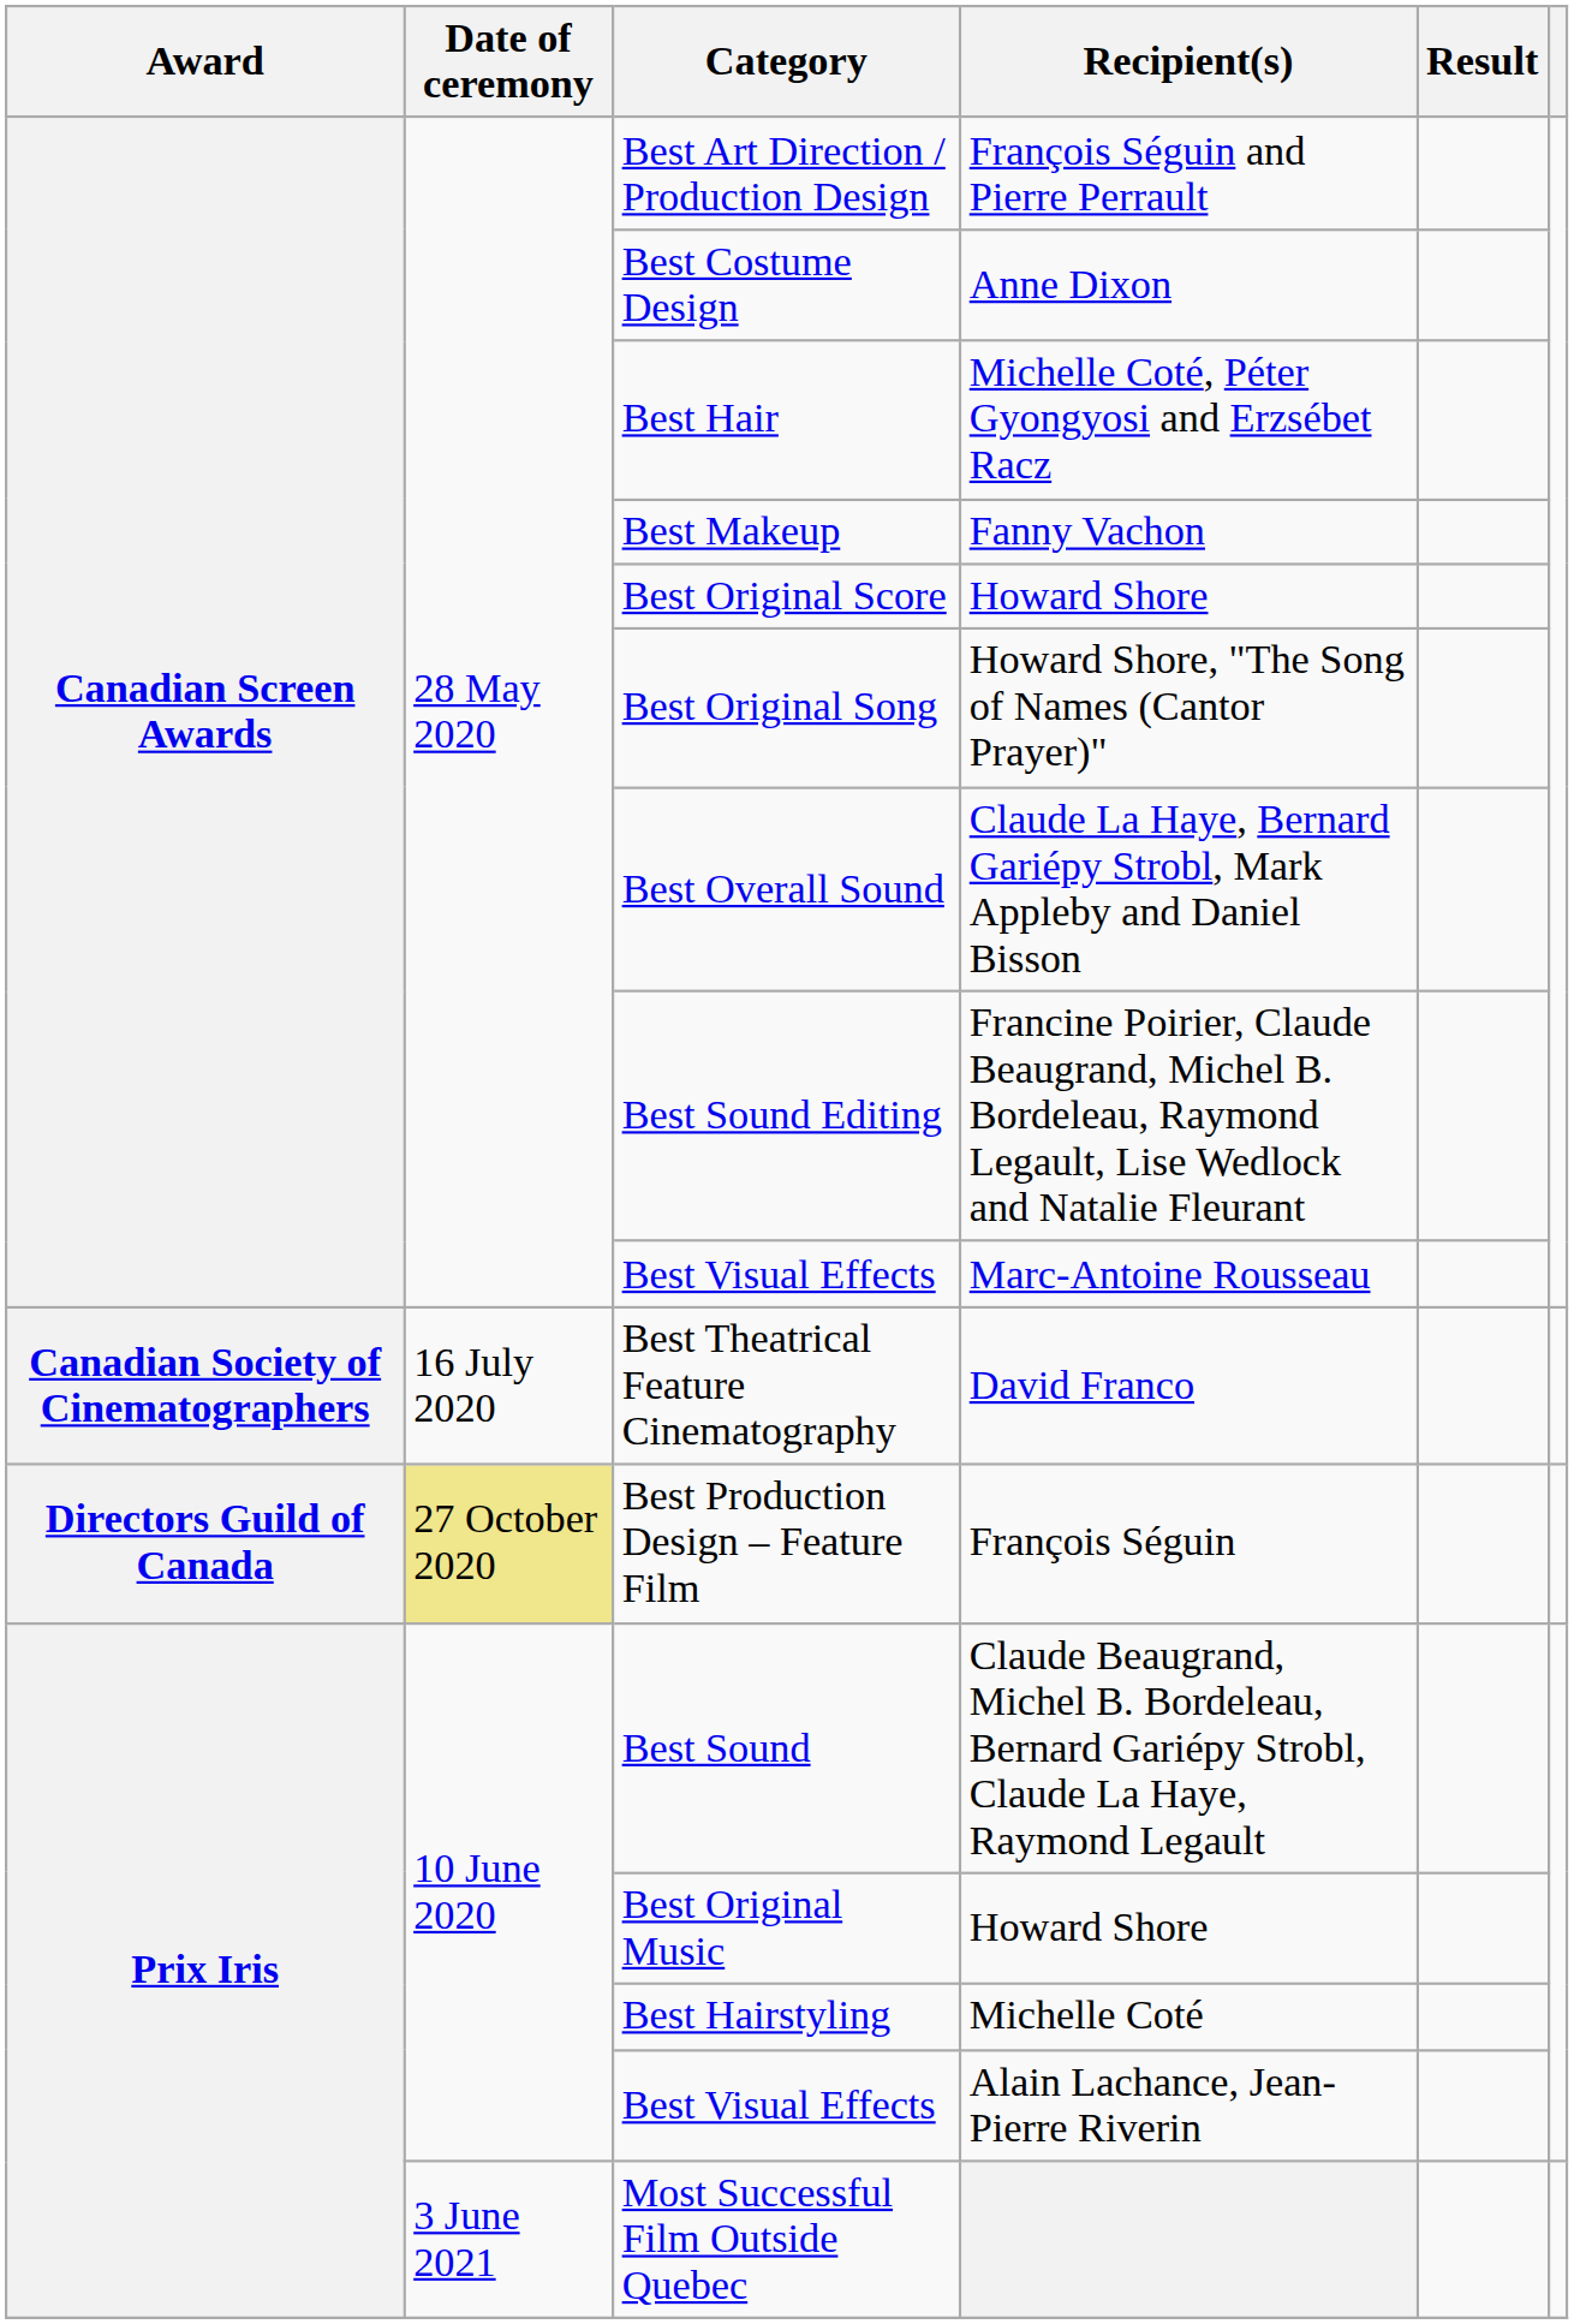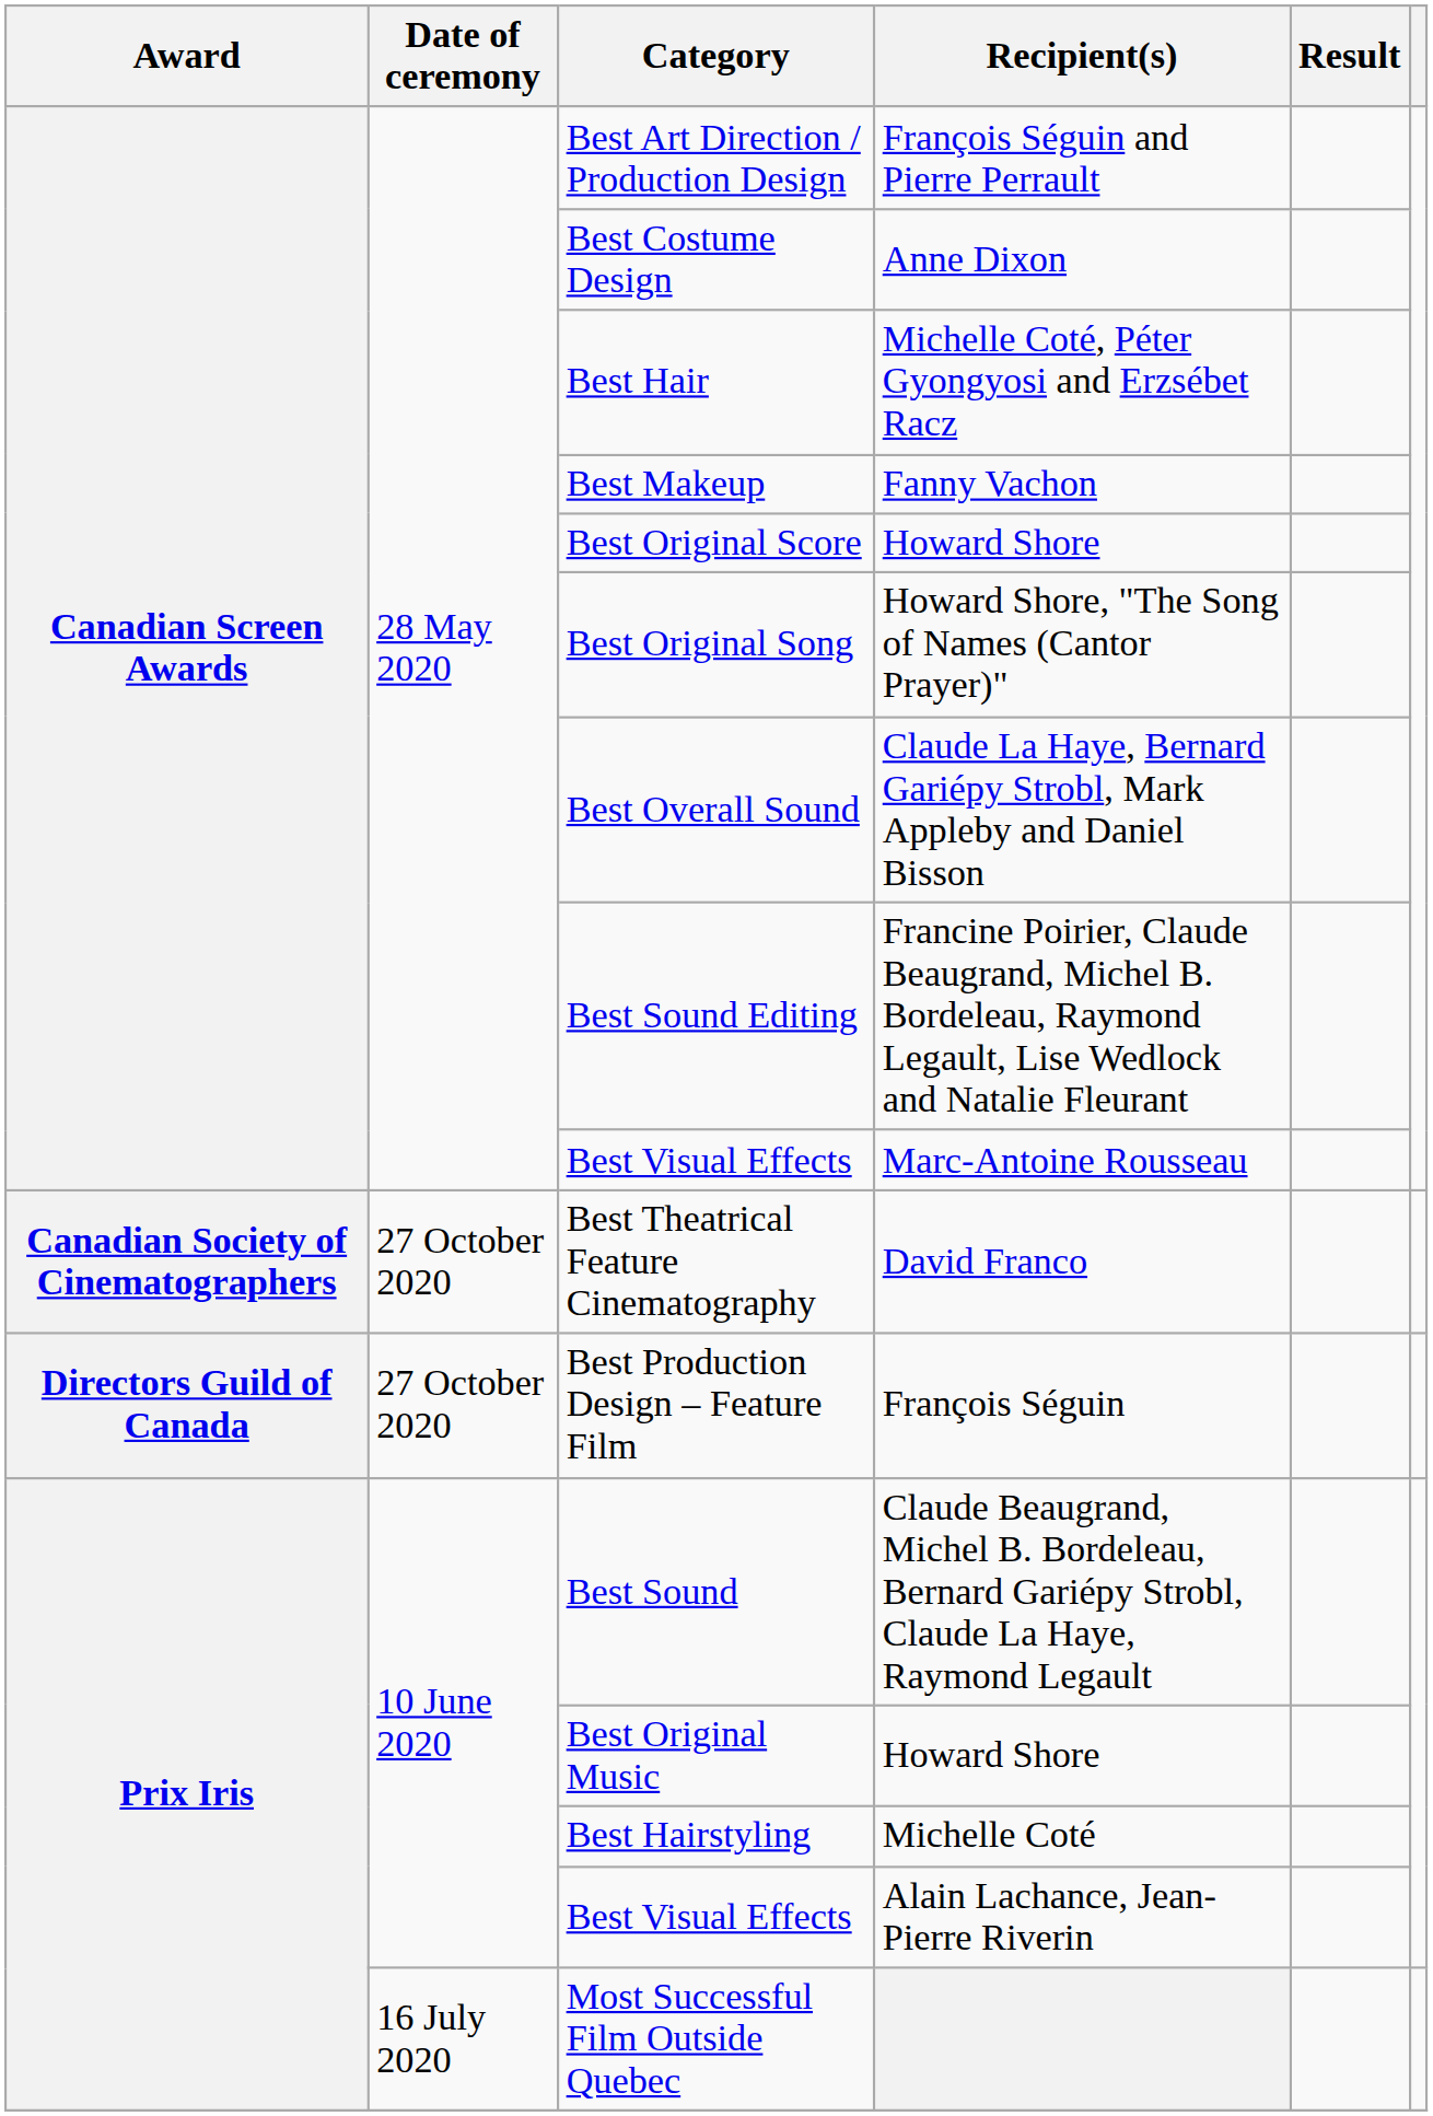Best Theatrical Feature Cinematography | Date of ceremony: 16 July 2020 -> 27 October 2020
Best Production Design – Feature Film | Date of ceremony: khaki background -> no background
Most Successful Film Outside Quebec | Date of ceremony: 3 June 2021 -> 16 July 2020
